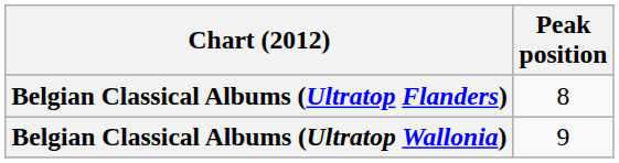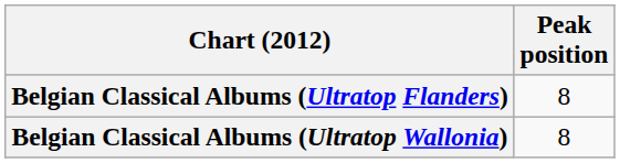Belgian Classical Albums (Ultratop Wallonia) | Peak position: 9 -> 8
